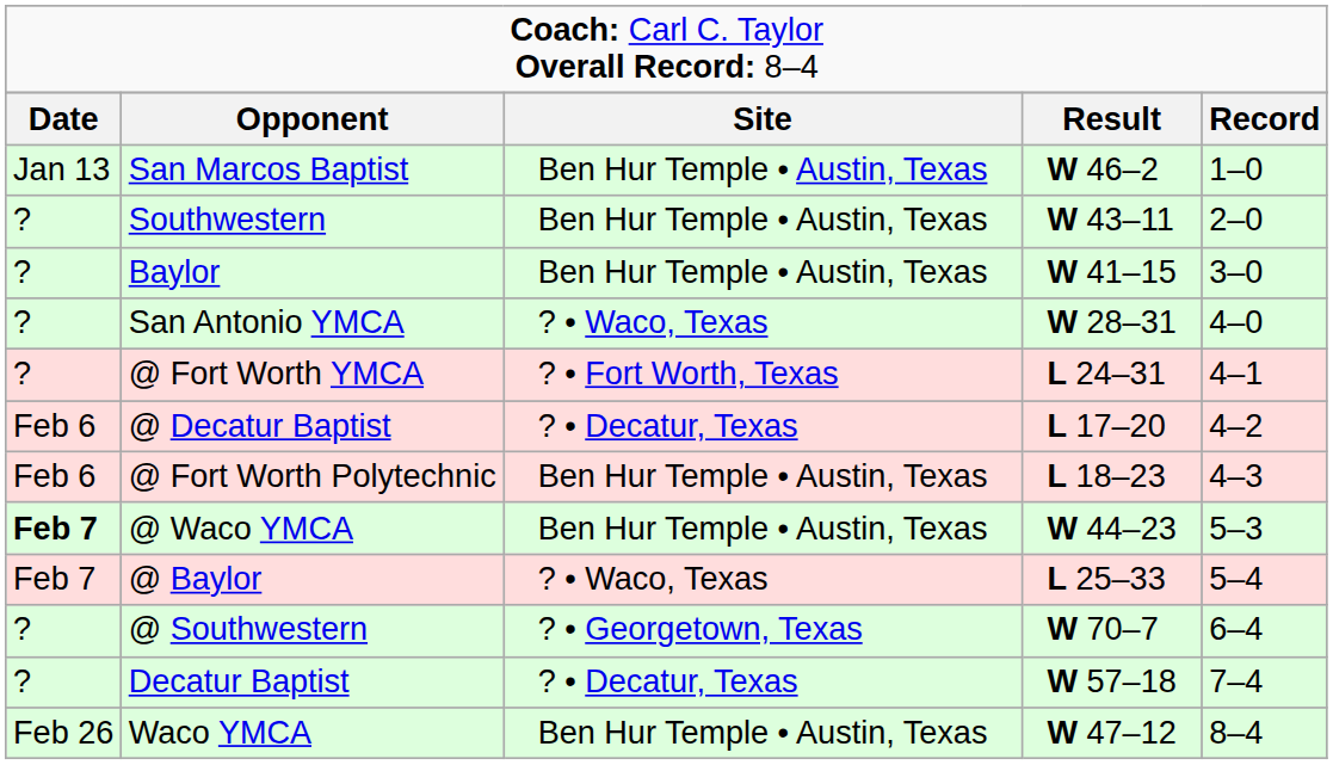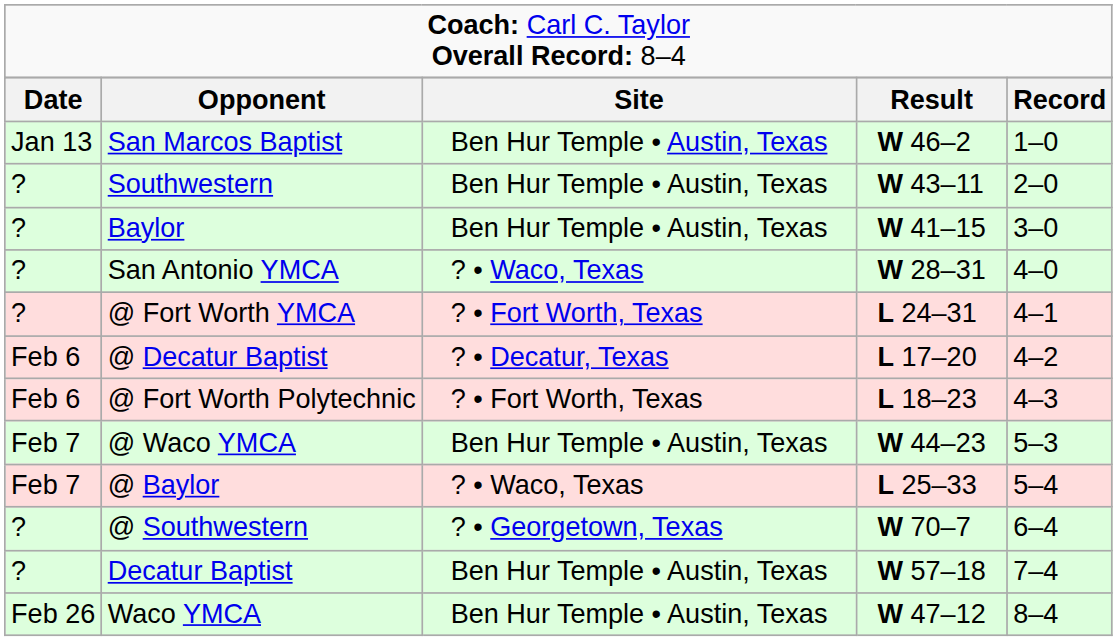@ Fort Worth Polytechnic | column 3: Ben Hur Temple • Austin, Texas -> ? • Fort Worth, Texas
@ Waco YMCA | column 1: bold -> normal
Decatur Baptist | column 3: ? • Decatur, Texas -> Ben Hur Temple • Austin, Texas
